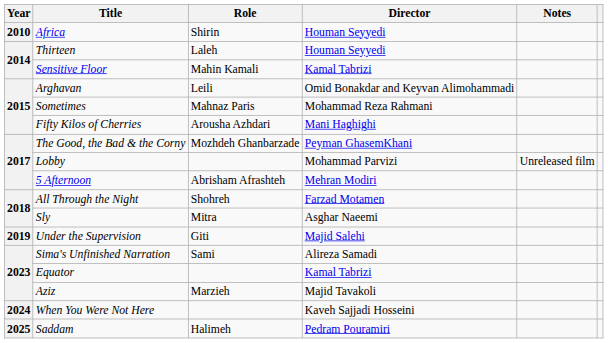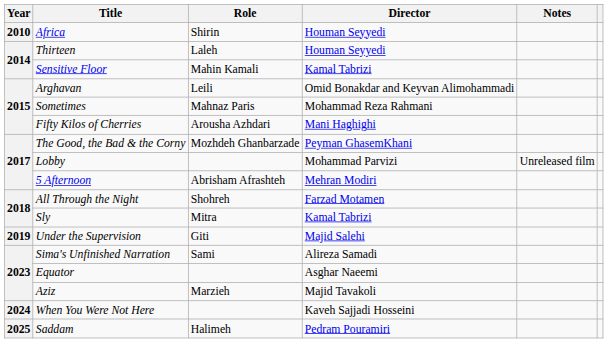Sly | Director: Asghar Naeemi -> Kamal Tabrizi
Equator | Director: Kamal Tabrizi -> Asghar Naeemi
